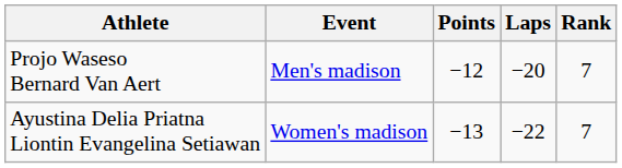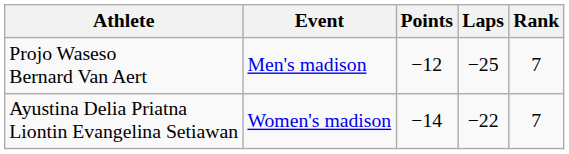Projo Waseso Bernard Van Aert | Laps: −20 -> −25
Ayustina Delia Priatna Liontin Evangelina Setiawan | Points: −13 -> −14
